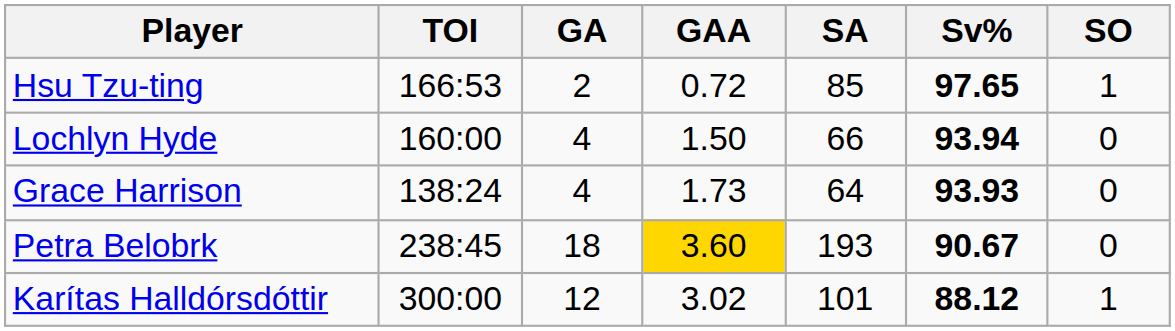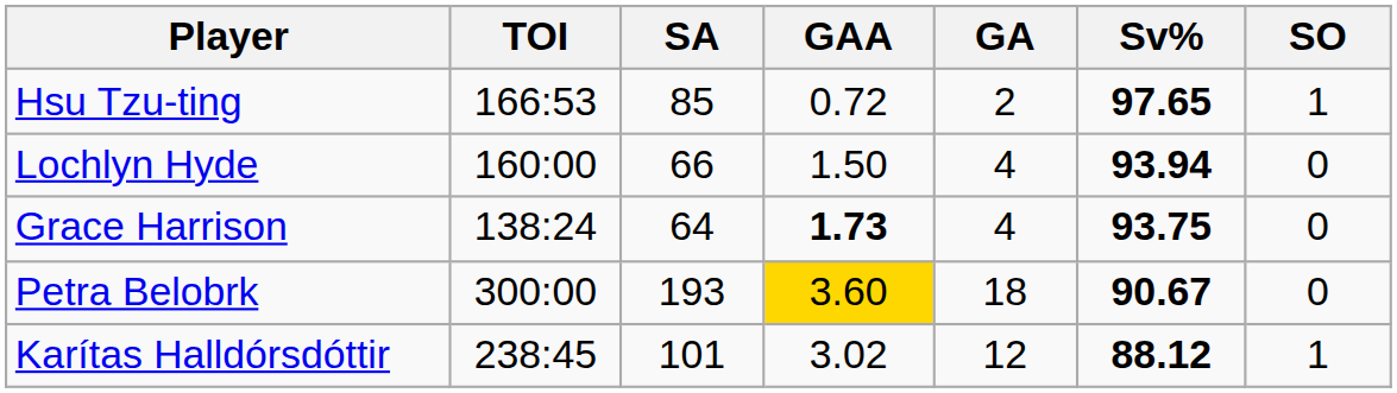columns swapped: GA <-> SA
Grace Harrison | GAA: normal -> bold
Grace Harrison | Sv%: 93.93 -> 93.75
Petra Belobrk | TOI: 238:45 -> 300:00
Karítas Halldórsdóttir | TOI: 300:00 -> 238:45
